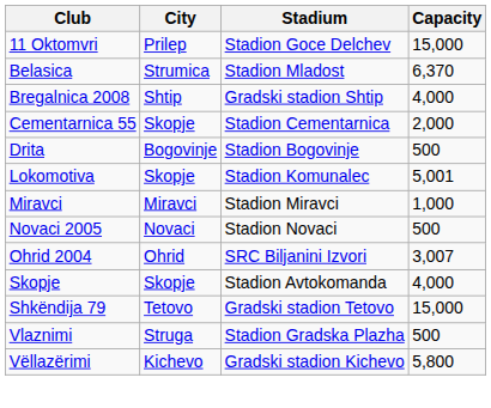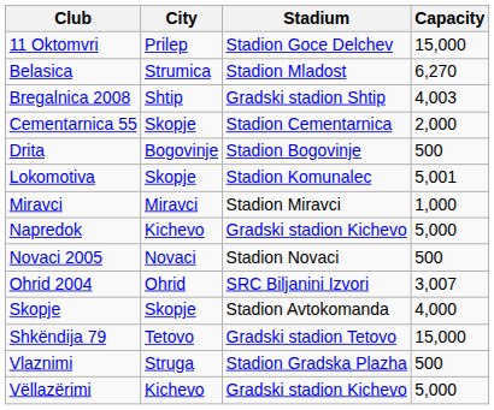Belasica | Capacity: 6,370 -> 6,270
Bregalnica 2008 | Capacity: 4,000 -> 4,003
+ row: Napredok | Kichevo | Gradski stadion Kichevo | 5,000
Vëllazërimi | Capacity: 5,800 -> 5,000
